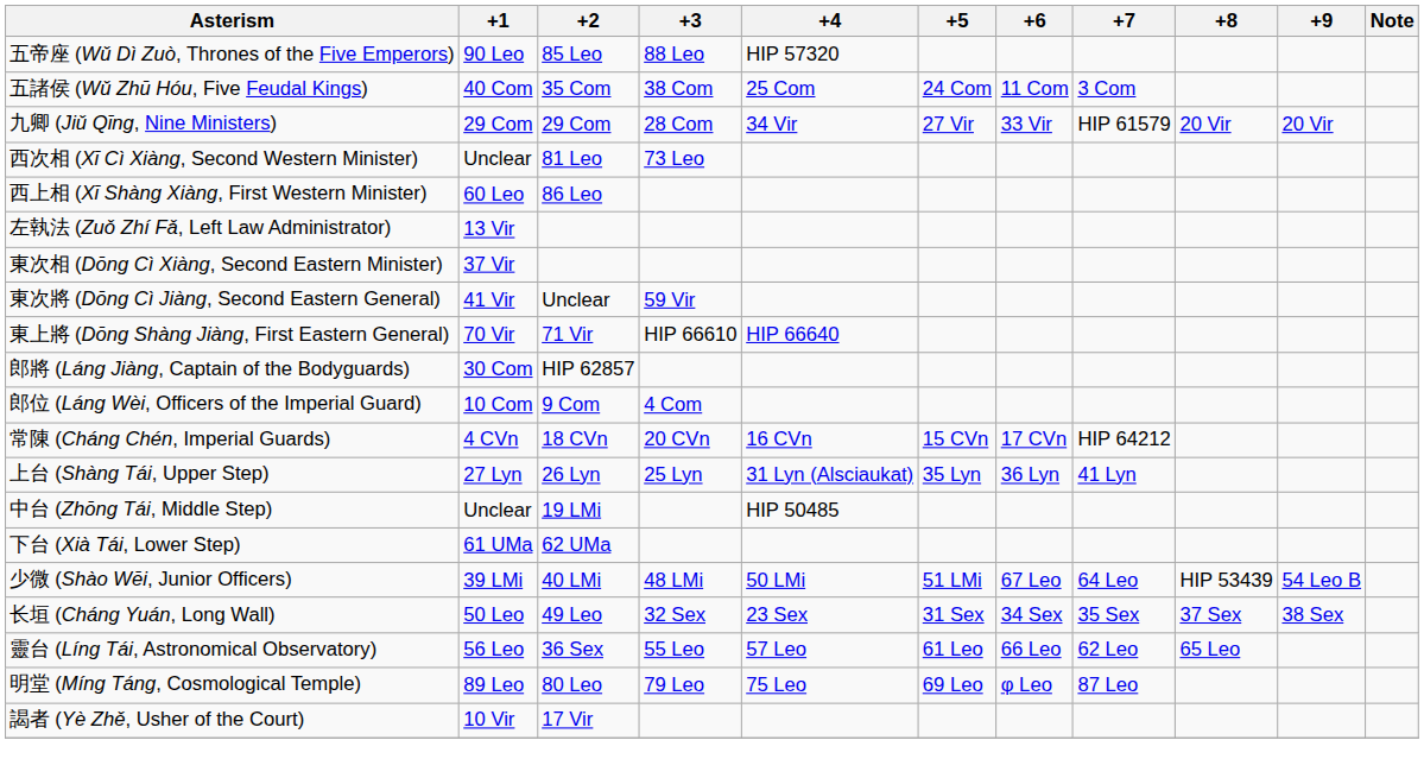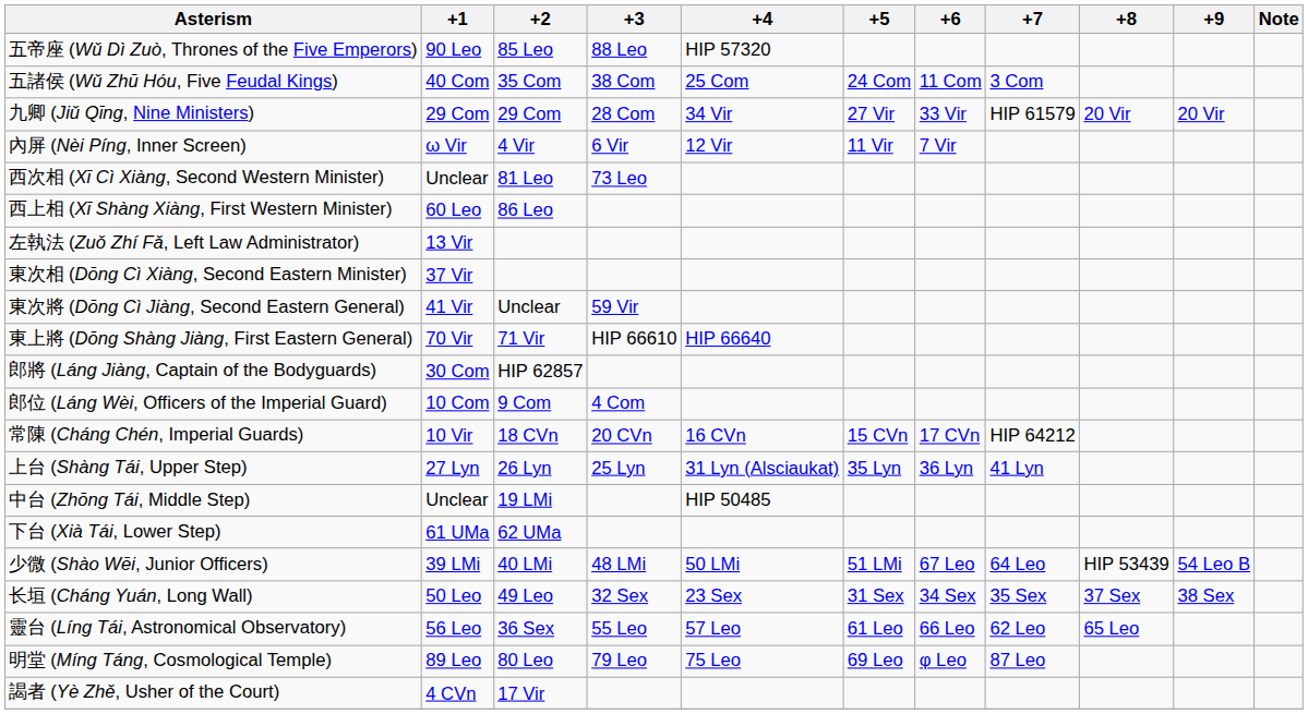+ row: 內屏 (Nèi Píng, Inner Screen) | ω Vir | 4 Vir | 6 Vir | 12 Vir | 11 Vir | 7 Vir
常陳 (Cháng Chén, Imperial Guards) | +1: 4 CVn -> 10 Vir
謁者 (Yè Zhě, Usher of the Court) | +1: 10 Vir -> 4 CVn
